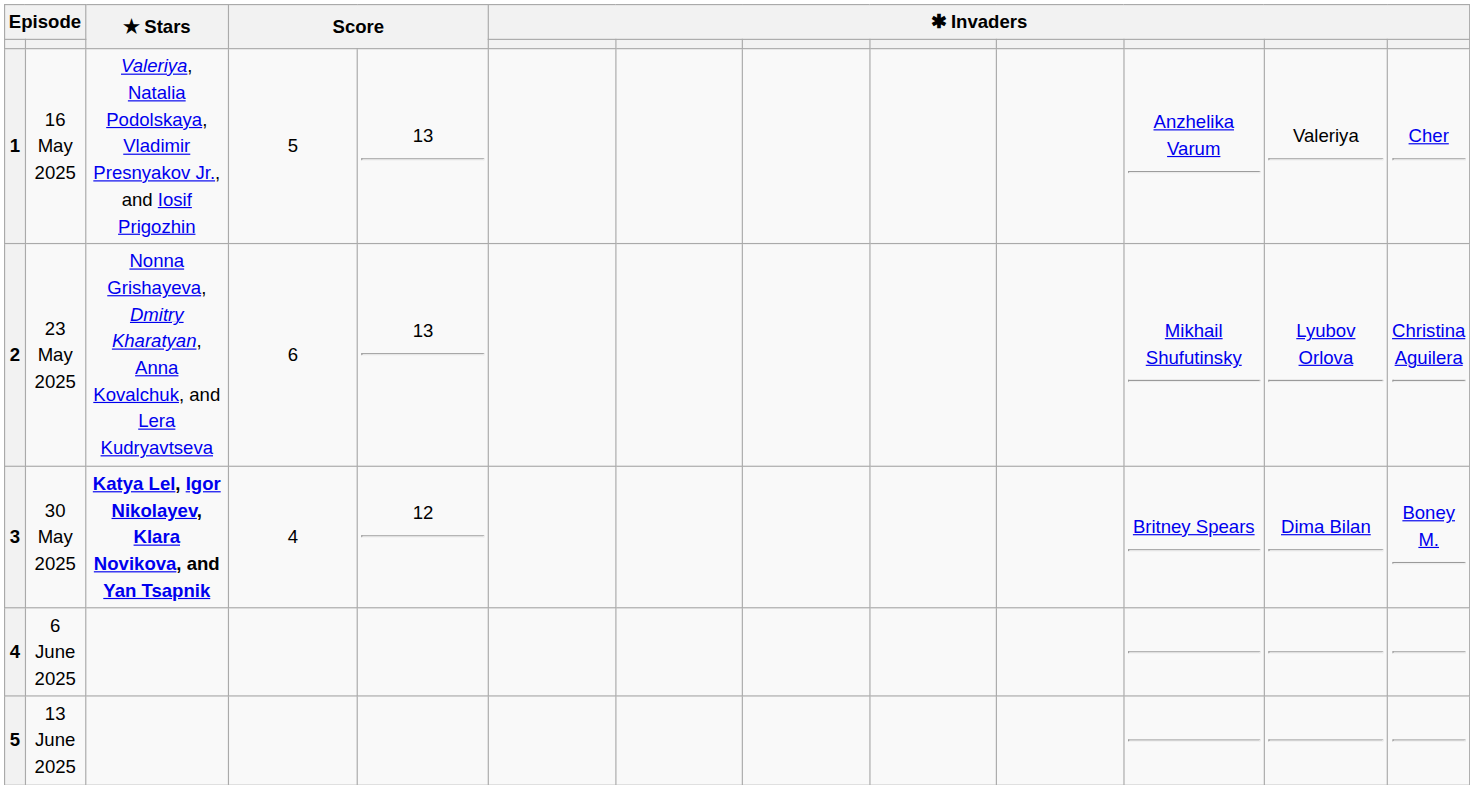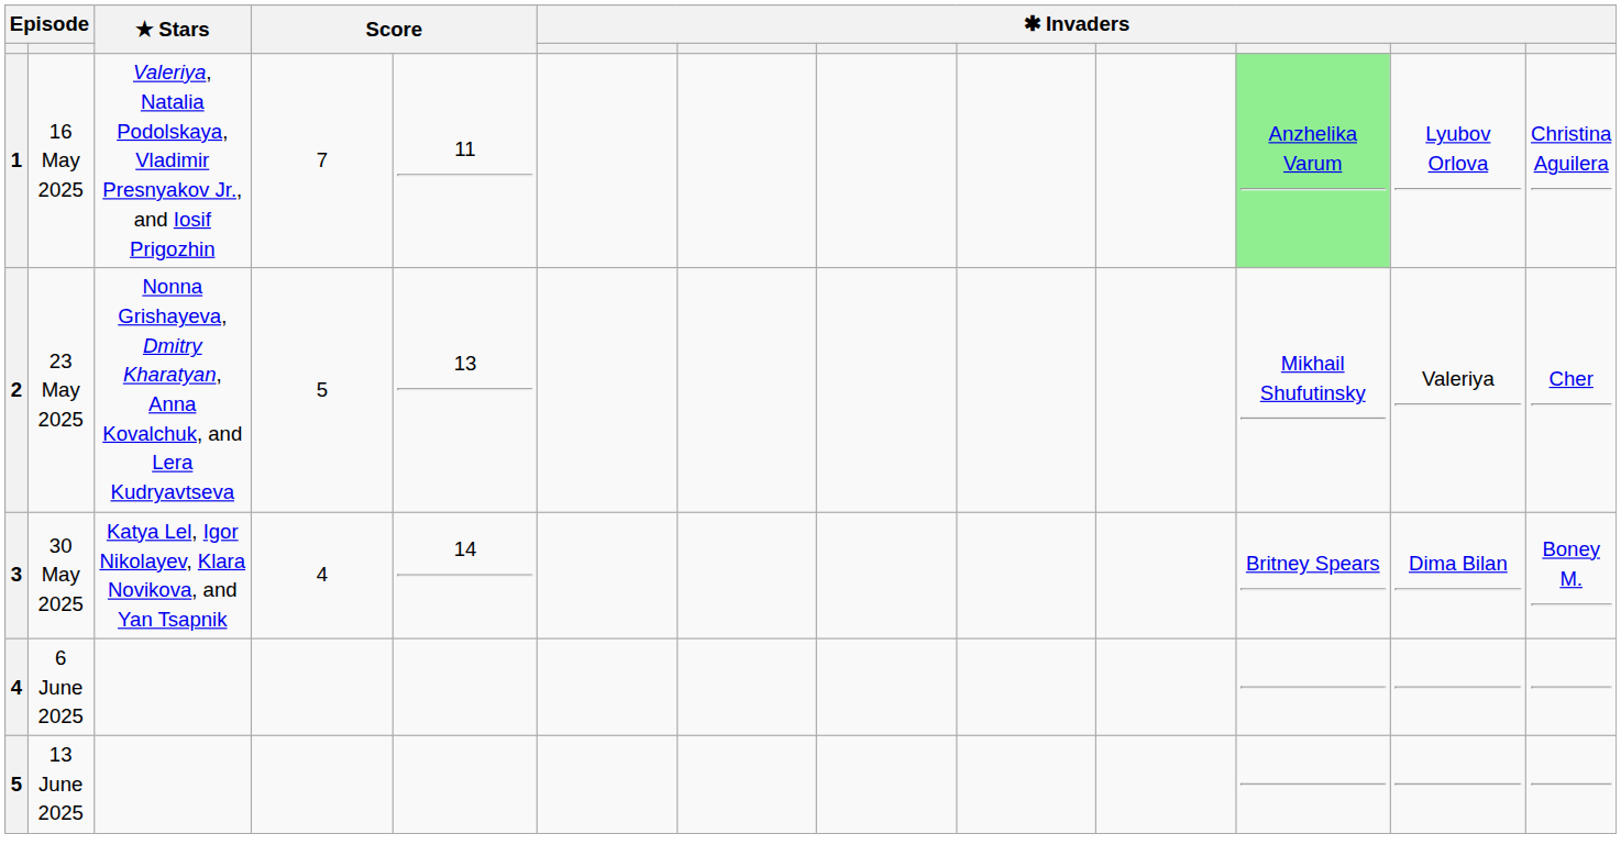16 May 2025 | column 4: 5 -> 7
16 May 2025 | column 5: 13 -> 11
16 May 2025 | column 11: no background -> lightgreen background
16 May 2025 | column 12: Valeriya -> Lyubov Orlova
16 May 2025 | column 13: Cher -> Christina Aguilera
23 May 2025 | column 4: 6 -> 5
23 May 2025 | column 12: Lyubov Orlova -> Valeriya
23 May 2025 | column 13: Christina Aguilera -> Cher
30 May 2025 | ★ Stars: bold -> normal
30 May 2025 | column 5: 12 -> 14
